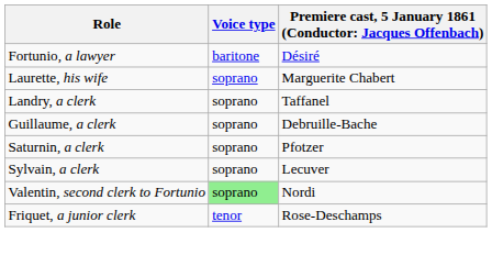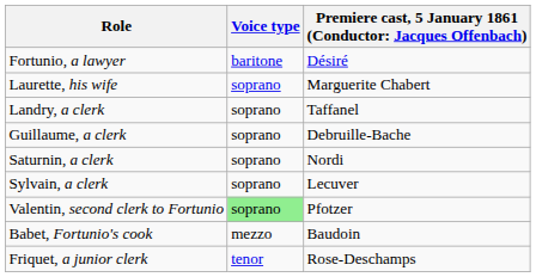Saturnin, a clerk | column 3: Pfotzer -> Nordi
Valentin, second clerk to Fortunio | column 3: Nordi -> Pfotzer
+ row: Babet, Fortunio's cook | mezzo | Baudoin
